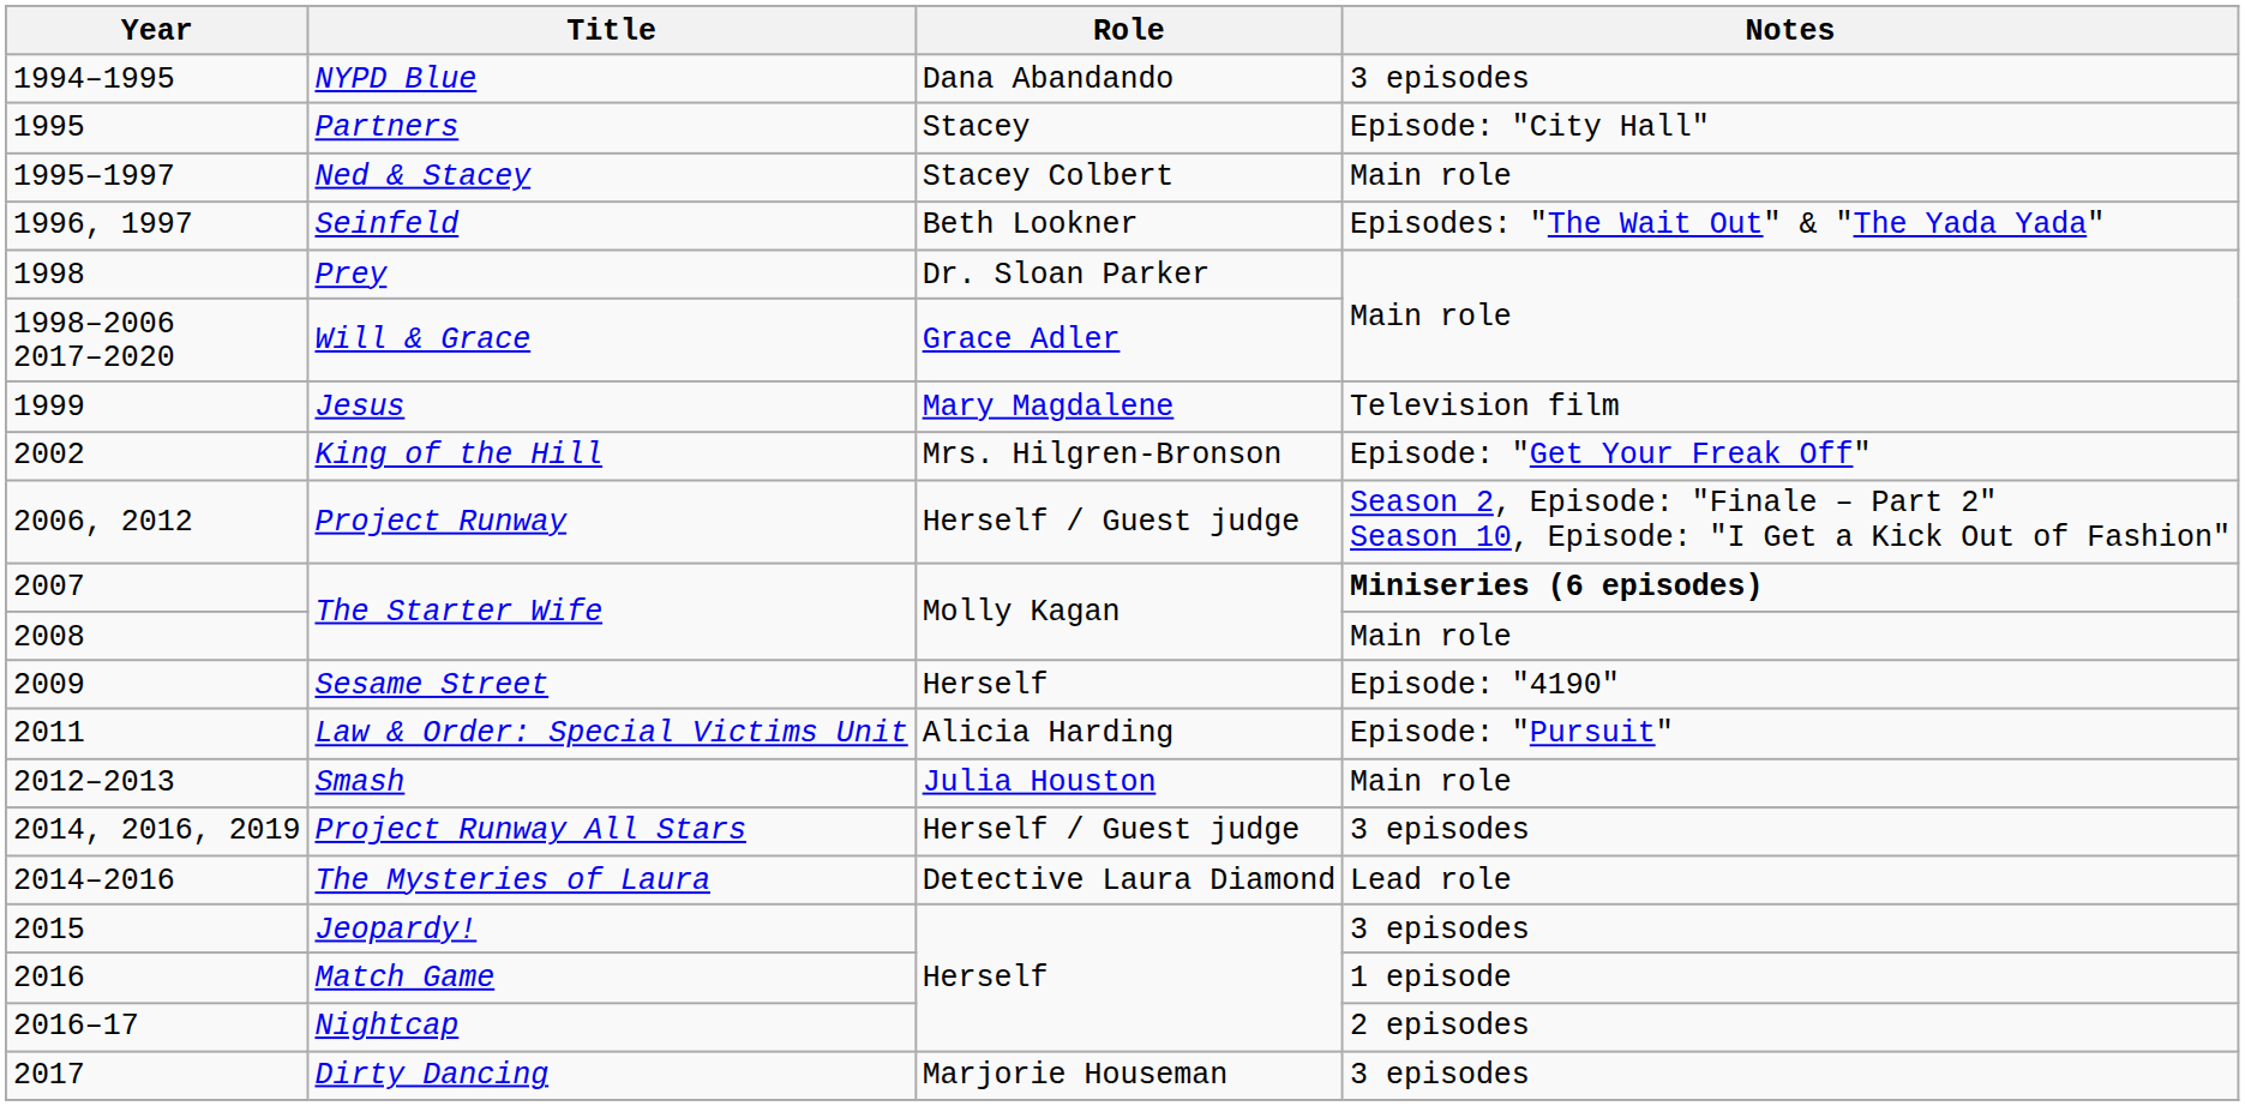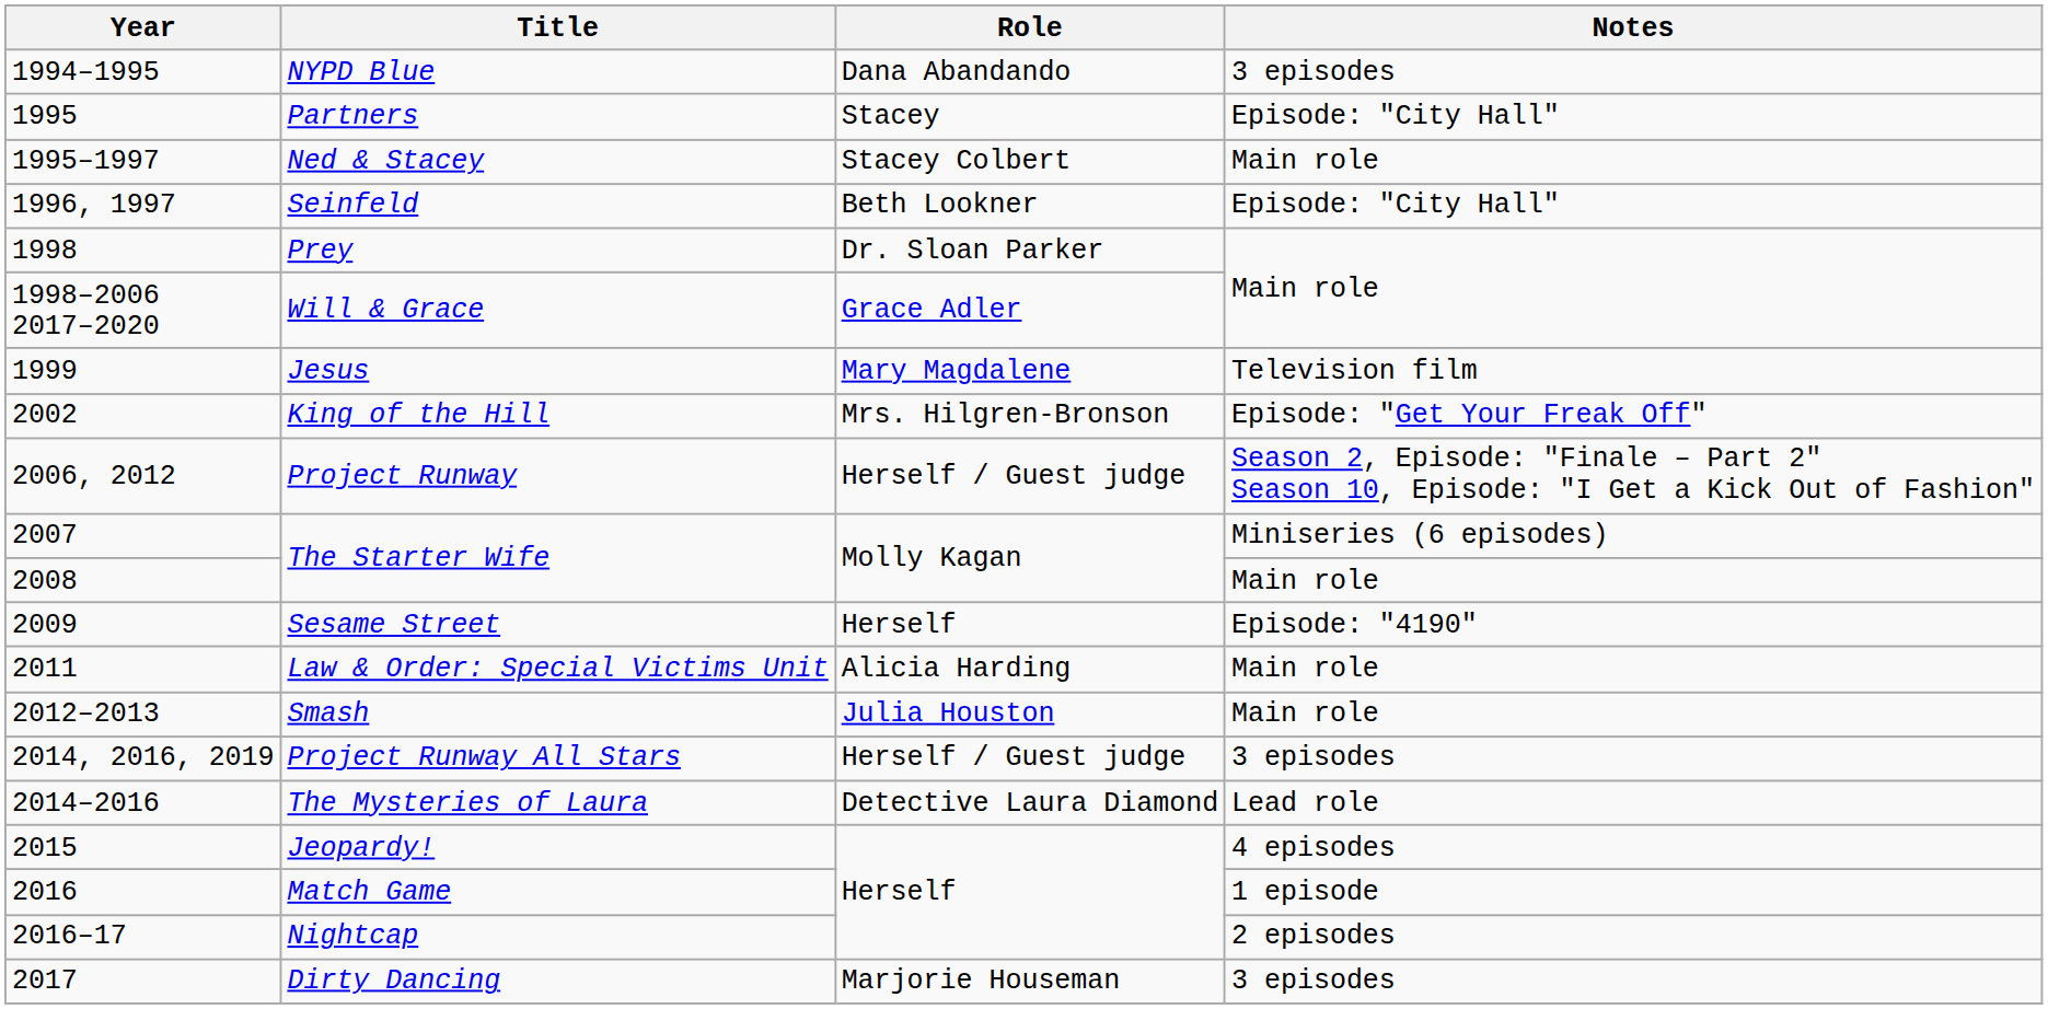Seinfeld | Notes: Episodes: "The Wait Out" & "The Yada Yada" -> Episode: "City Hall"
2007 / The Starter Wife | Notes: bold -> normal
Law & Order: Special Victims Unit | Notes: Episode: "Pursuit" -> Main role
Jeopardy! | Notes: 3 episodes -> 4 episodes
